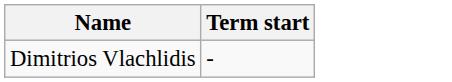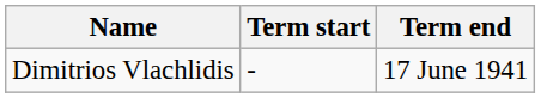+ column: Term end | 17 June 1941
